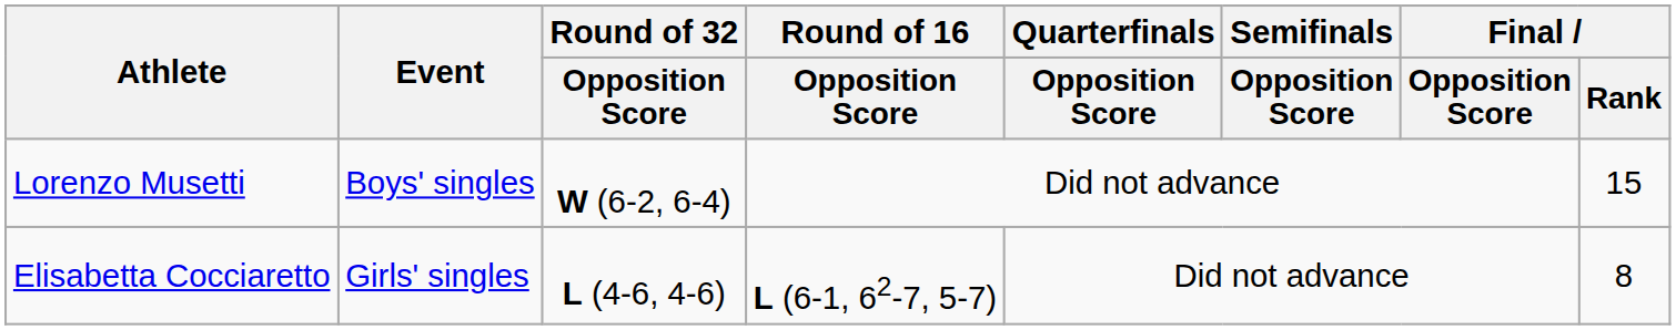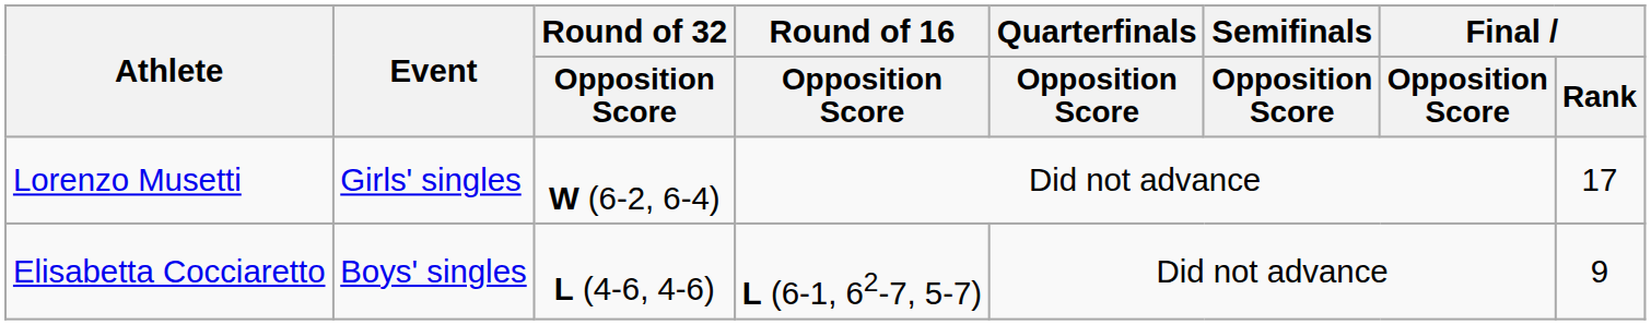Lorenzo Musetti | Event: Boys' singles -> Girls' singles
Lorenzo Musetti | Final / Rank: 15 -> 17
Elisabetta Cocciaretto | Event: Girls' singles -> Boys' singles
Elisabetta Cocciaretto | Final / Rank: 8 -> 9
